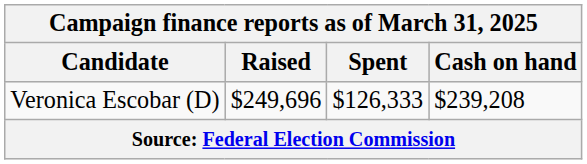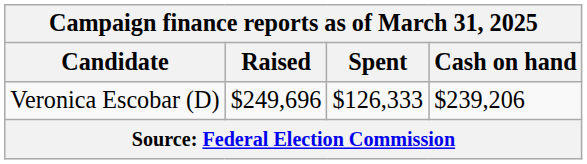Veronica Escobar (D) | Cash on hand: $239,208 -> $239,206
